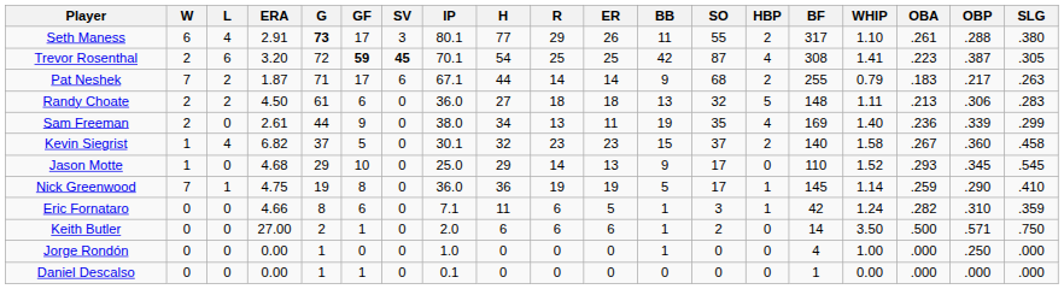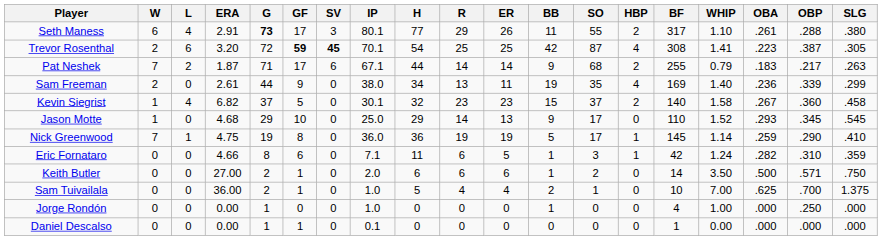- row: Randy Choate | 2 | 2 | 4.50 | 61 | 6 | 0 | 36.0 | 27 | 18 | 18 | 13 | 32 | 5 | 148 | 1.11 | .213 | .306 | .283
+ row: Sam Tuivailala | 0 | 0 | 36.00 | 2 | 1 | 0 | 1.0 | 5 | 4 | 4 | 2 | 1 | 0 | 10 | 7.00 | .625 | .700 | 1.375
